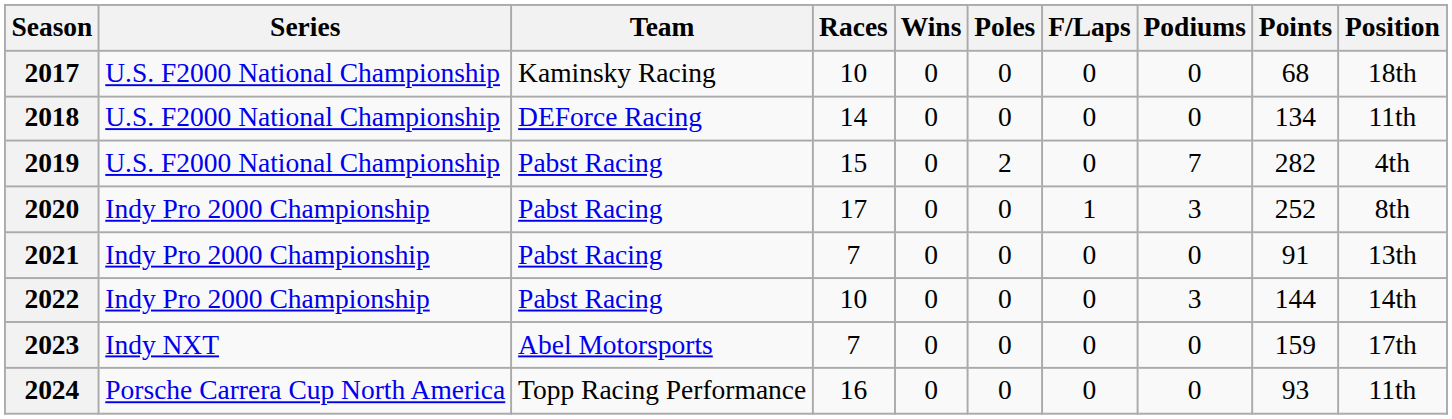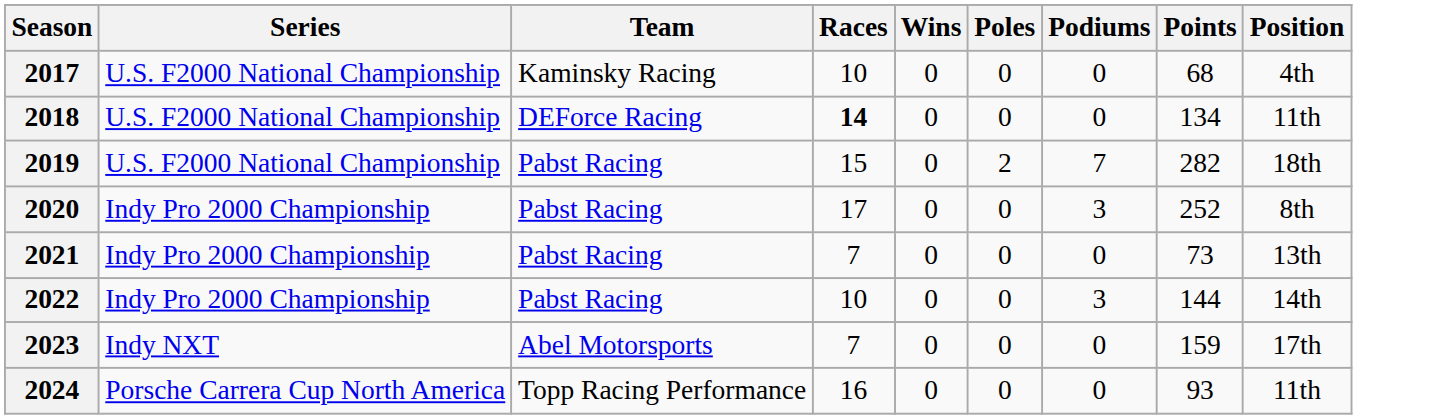- column: F/Laps | 0 | 0 | 0 | 1 | 0 | 0 | 0 | 0
2017 | Position: 18th -> 4th
2018 | Races: normal -> bold
2019 | Position: 4th -> 18th
2021 | Points: 91 -> 73
